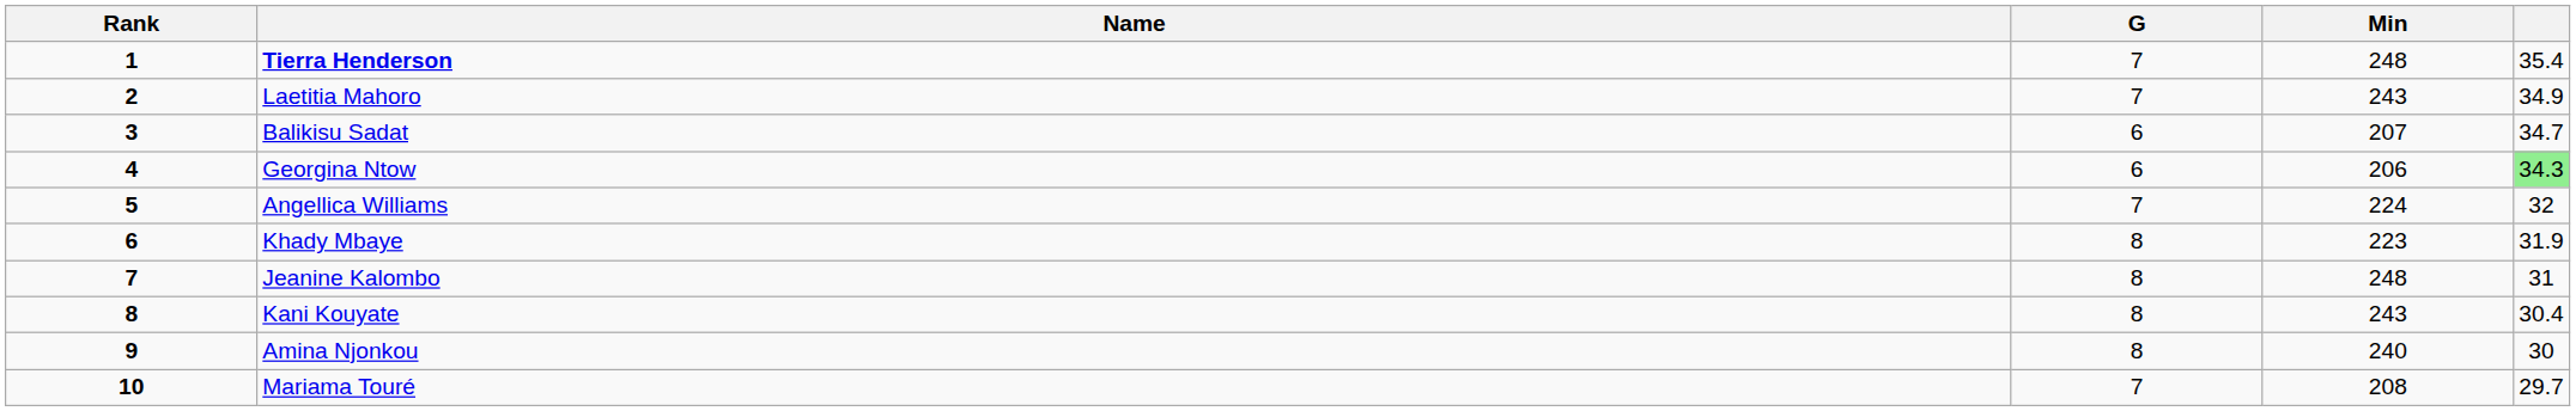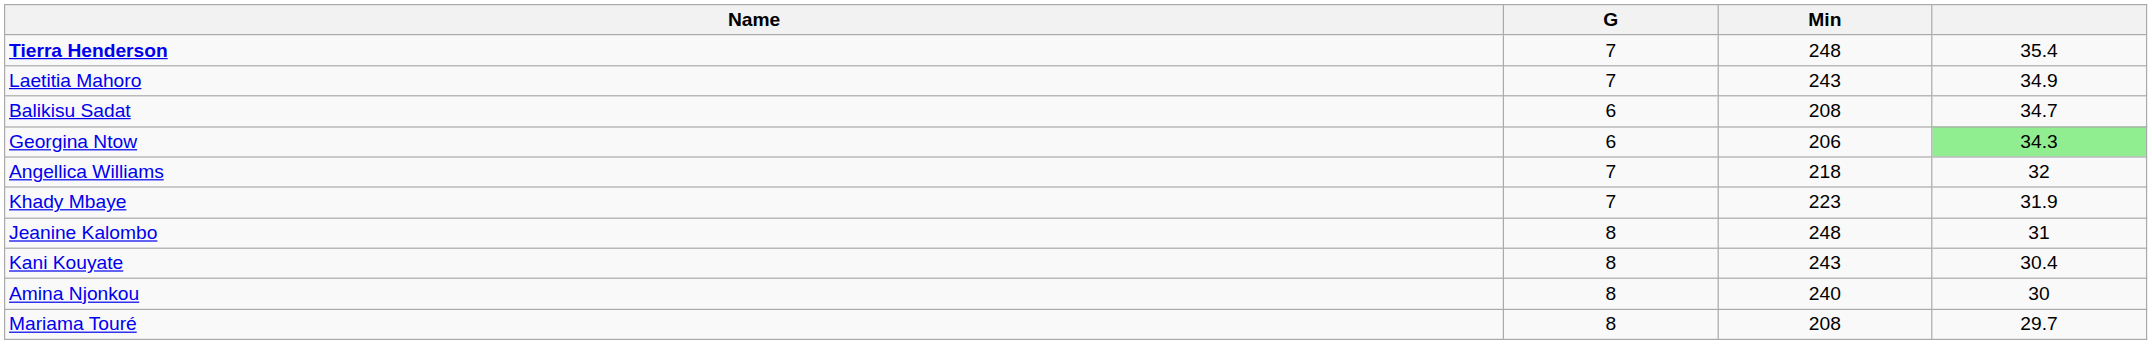- column: Rank | 1 | 2 | 3 | 4 | 5 | 6 | 7 | 8 | 9 | 10
Balikisu Sadat | Min: 207 -> 208
Angellica Williams | Min: 224 -> 218
Khady Mbaye | G: 8 -> 7
Mariama Touré | G: 7 -> 8
